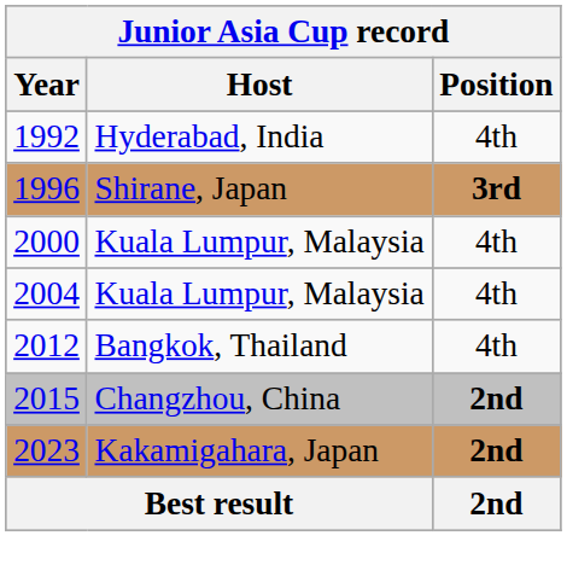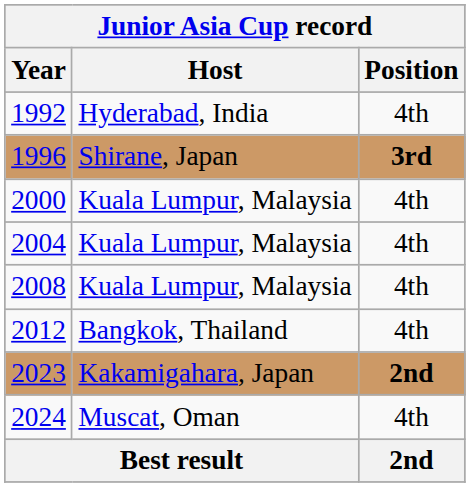+ row: 2008 | Kuala Lumpur, Malaysia | 4th
- row: 2015 | Changzhou, China | 2nd
+ row: 2024 | Muscat, Oman | 4th
